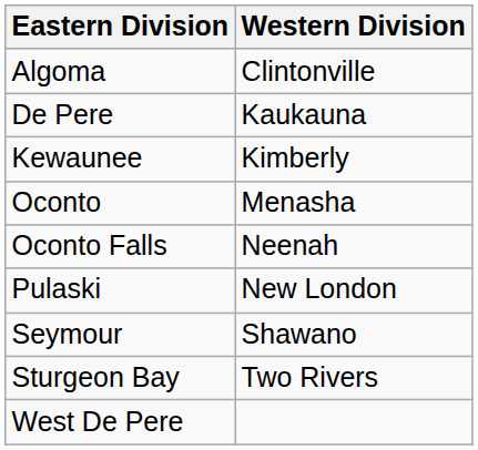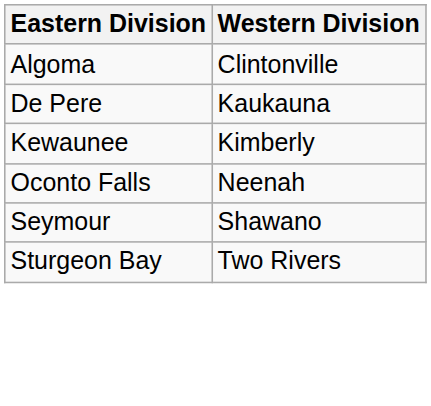- row: Oconto | Menasha
- row: Pulaski | New London
- row: West De Pere
